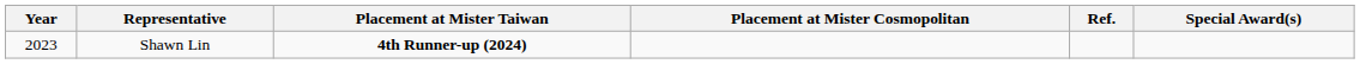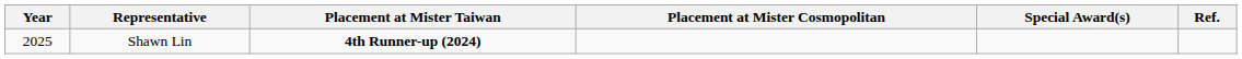columns swapped: Special Award(s) <-> Ref.
Shawn Lin | Year: 2023 -> 2025
